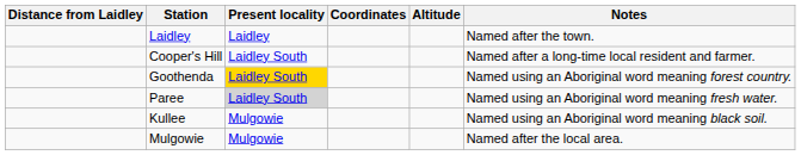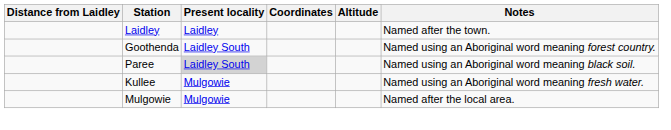- row: Cooper's Hill | Laidley South | Named after a long-time local resident and farmer.
Goothenda | Present locality: gold background -> no background
Paree | Notes: Named using an Aboriginal word meaning fresh water. -> Named using an Aboriginal word meaning black soil.
Kullee | Notes: Named using an Aboriginal word meaning black soil. -> Named using an Aboriginal word meaning fresh water.
